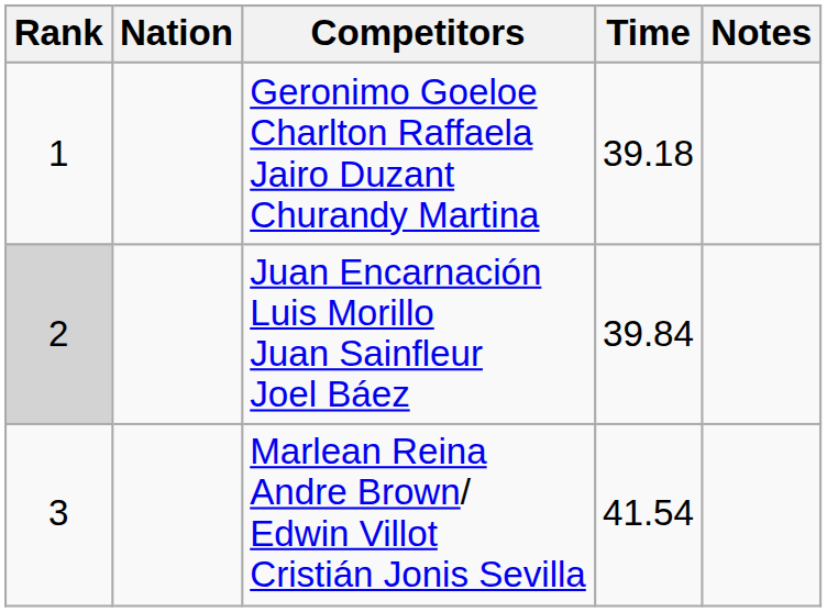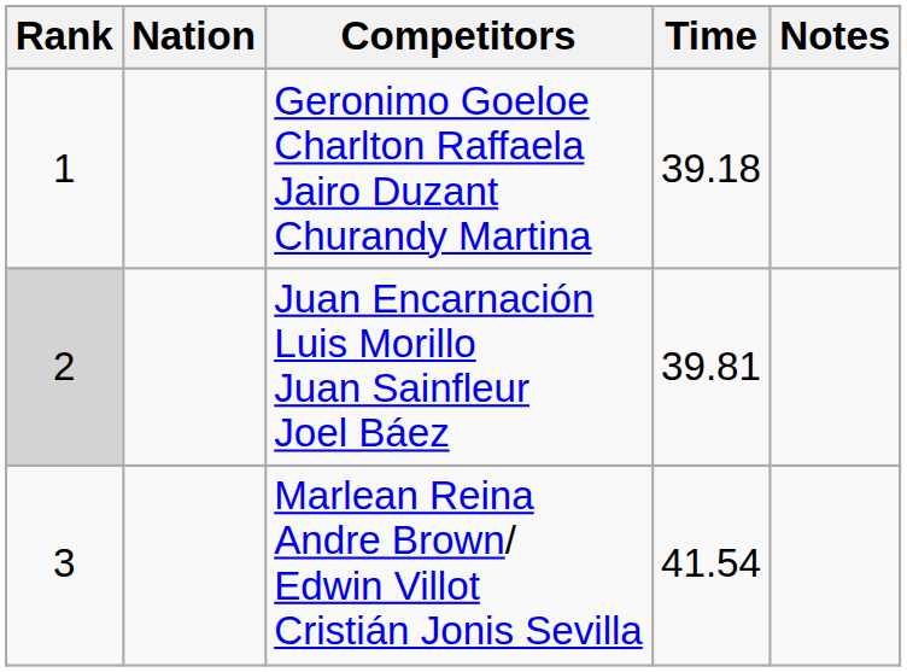Juan Encarnación Luis Morillo Juan Sainfleur Joel Báez | Time: 39.84 -> 39.81
